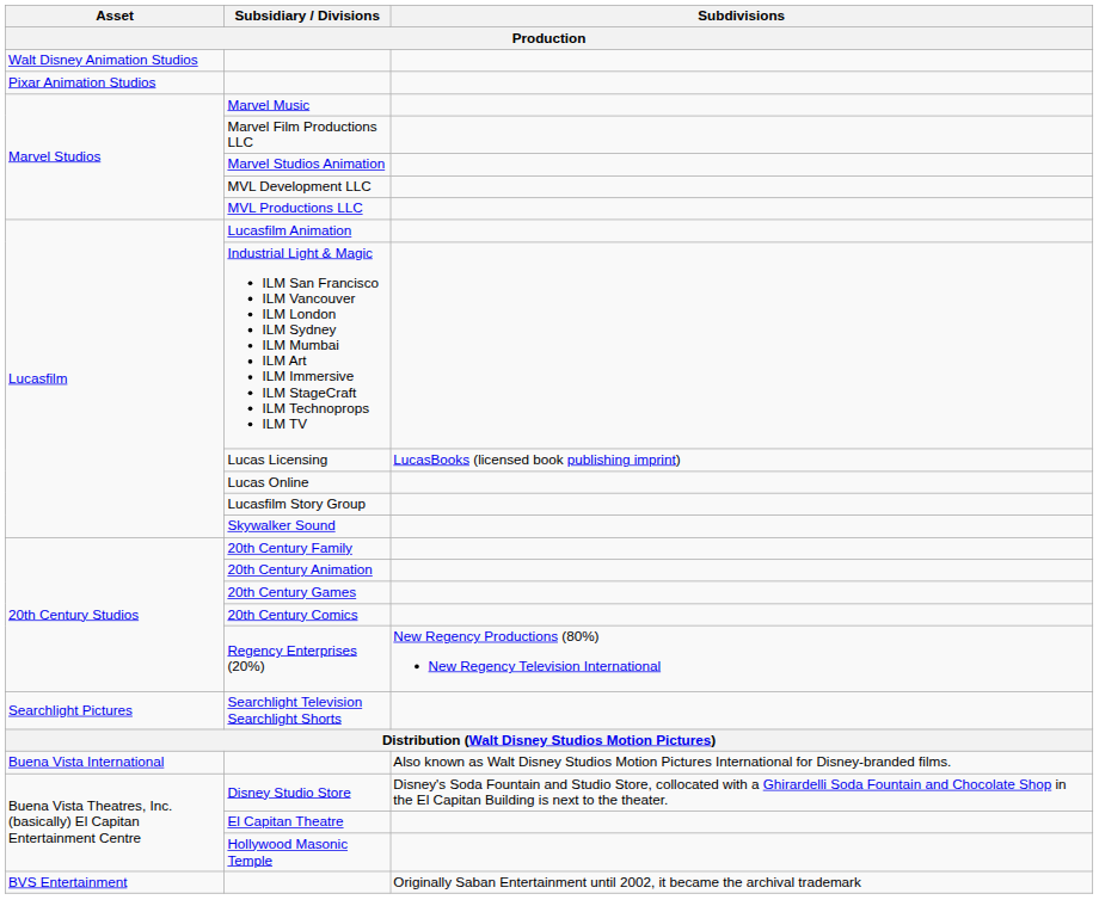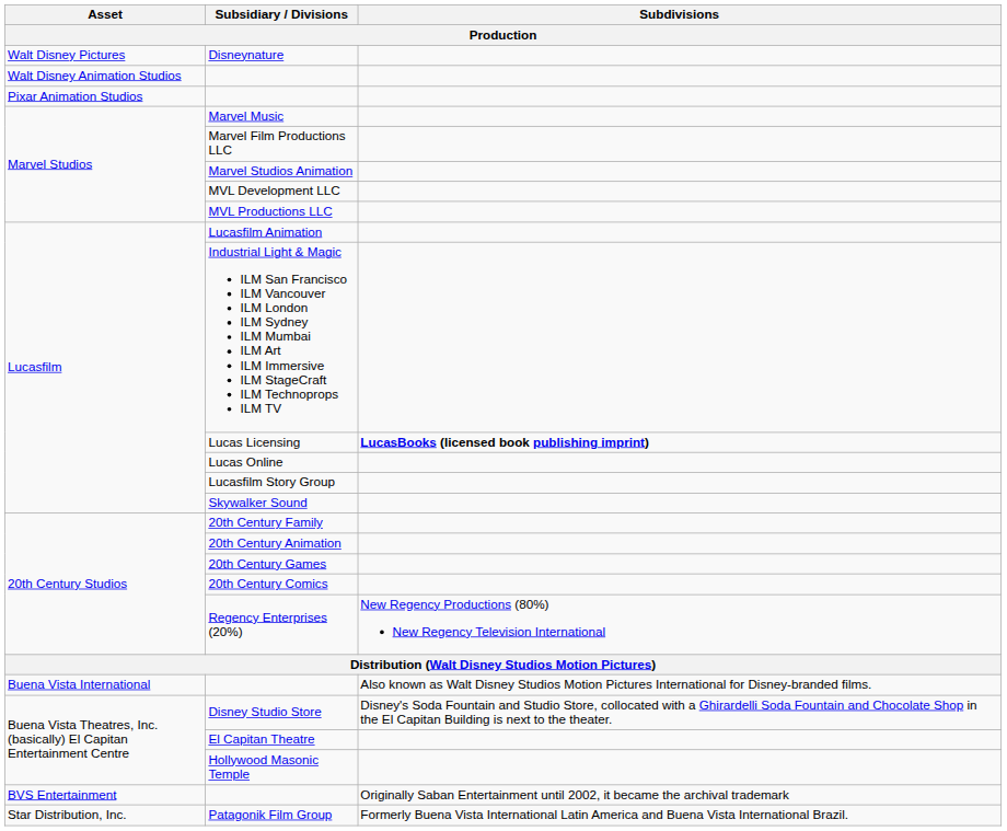+ row: Walt Disney Pictures | Disneynature
Lucas Licensing | Subdivisions: normal -> bold
- row: Searchlight Pictures | Searchlight Television Searchlight Shorts
+ row: Star Distribution, Inc. | Patagonik Film Group | Formerly Buena Vista International Latin America and Buena Vista International Brazil.
